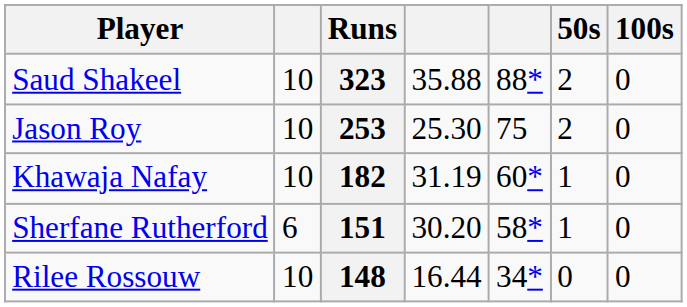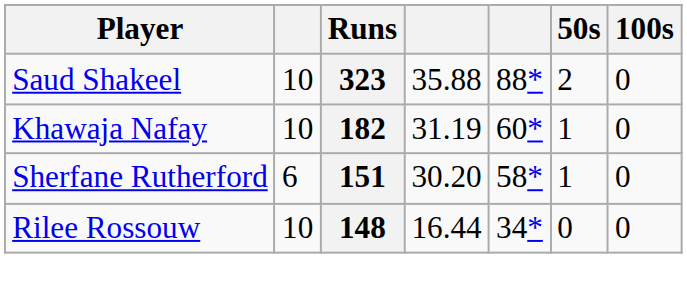- row: Jason Roy | 10 | 253 | 25.30 | 75 | 2 | 0
